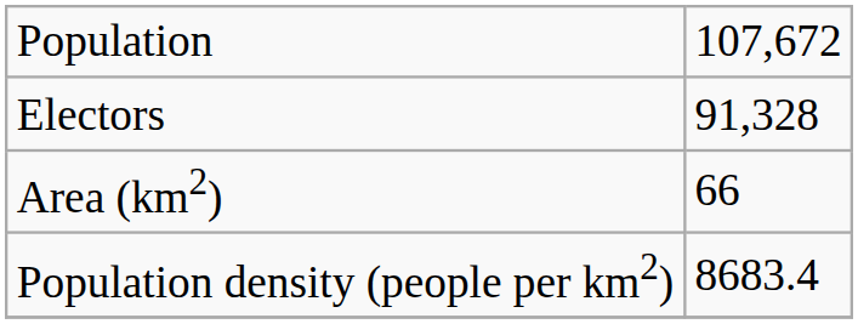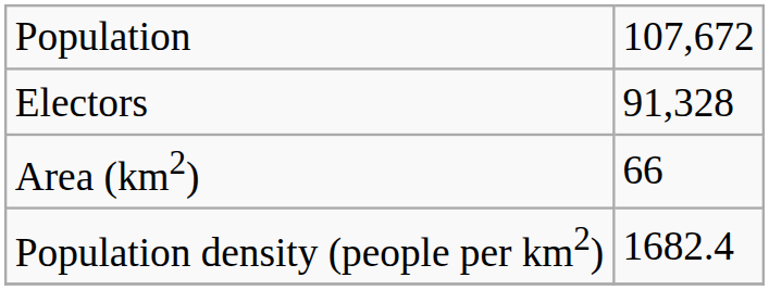Population density (people per km2) | column 2: 8683.4 -> 1682.4
